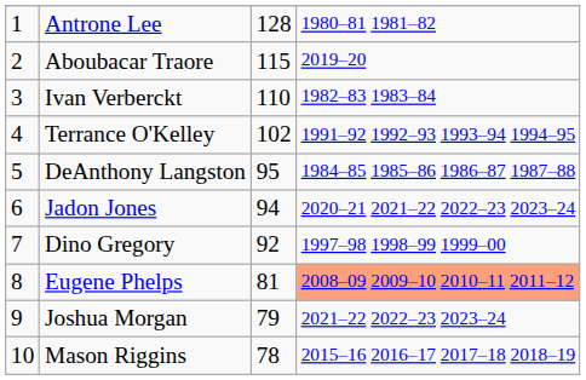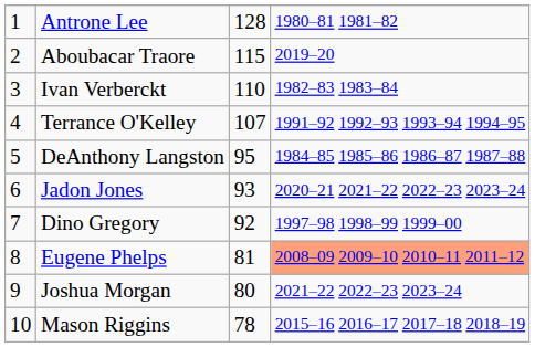Terrance O'Kelley | column 3: 102 -> 107
Jadon Jones | column 3: 94 -> 93
Joshua Morgan | column 3: 79 -> 80
